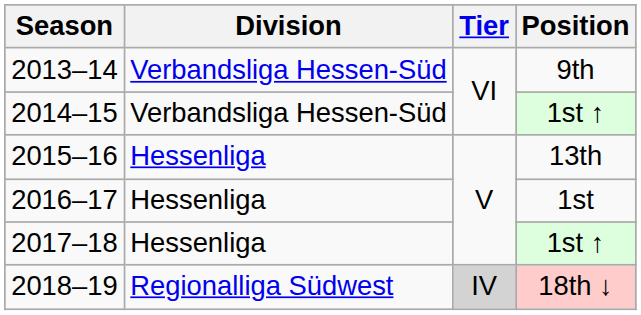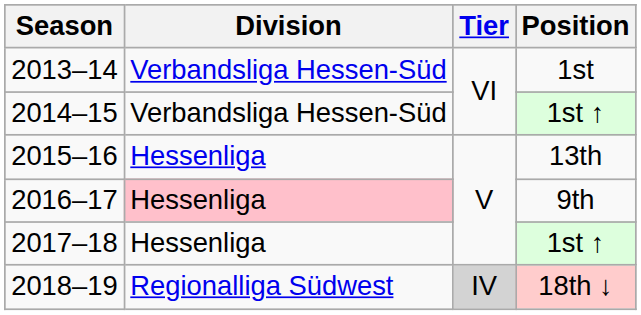2013–14 | Position: 9th -> 1st
2016–17 | Division: no background -> pink background
2016–17 | Position: 1st -> 9th
